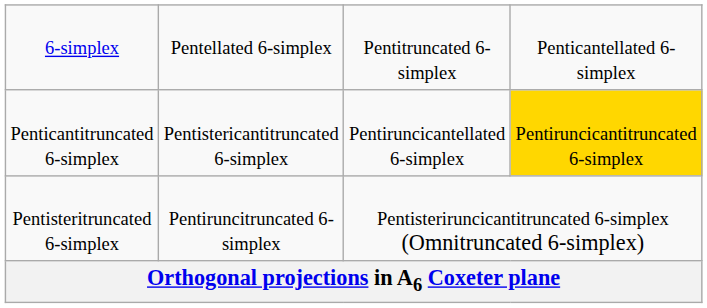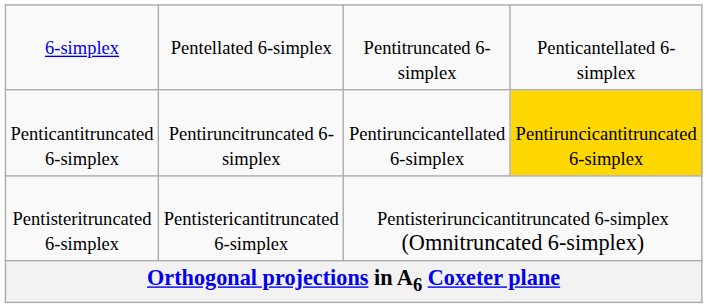Penticantitruncated 6-simplex | column 2: Pentistericantitruncated 6-simplex -> Pentiruncitruncated 6-simplex
Pentisteritruncated 6-simplex | column 2: Pentiruncitruncated 6-simplex -> Pentistericantitruncated 6-simplex
